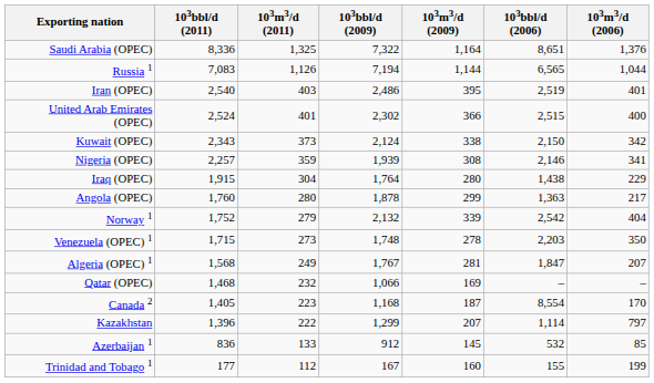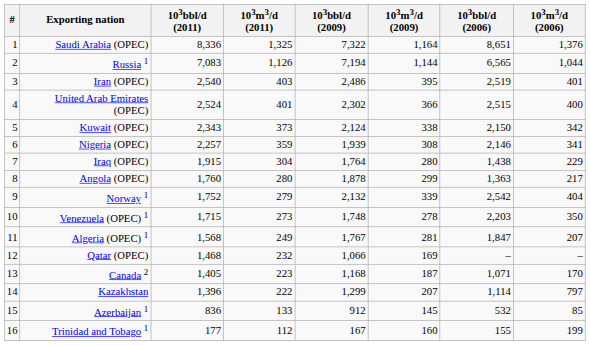+ column: # | 1 | 2 | 3 | 4 | 5 | 6 | 7 | 8 | 9 | 10 | 11 | 12 | 13 | 14 | 15 | 16
Canada 2 | 103bbl/d (2006): 8,554 -> 1,071
